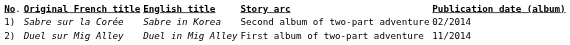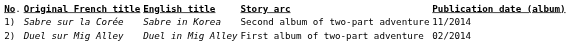Sabre sur la Corée | column 5: 02/2014 -> 11/2014
Duel sur Mig Alley | column 5: 11/2014 -> 02/2014
